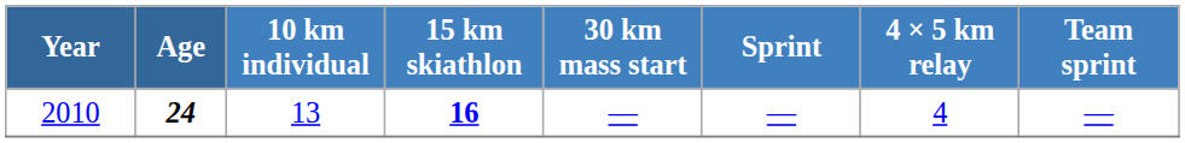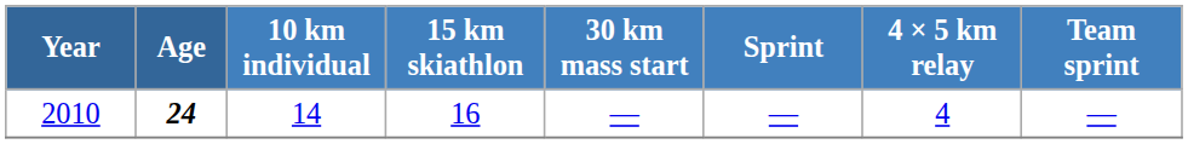2010 | 10 km individual: 13 -> 14
2010 | 15 km skiathlon: bold -> normal
